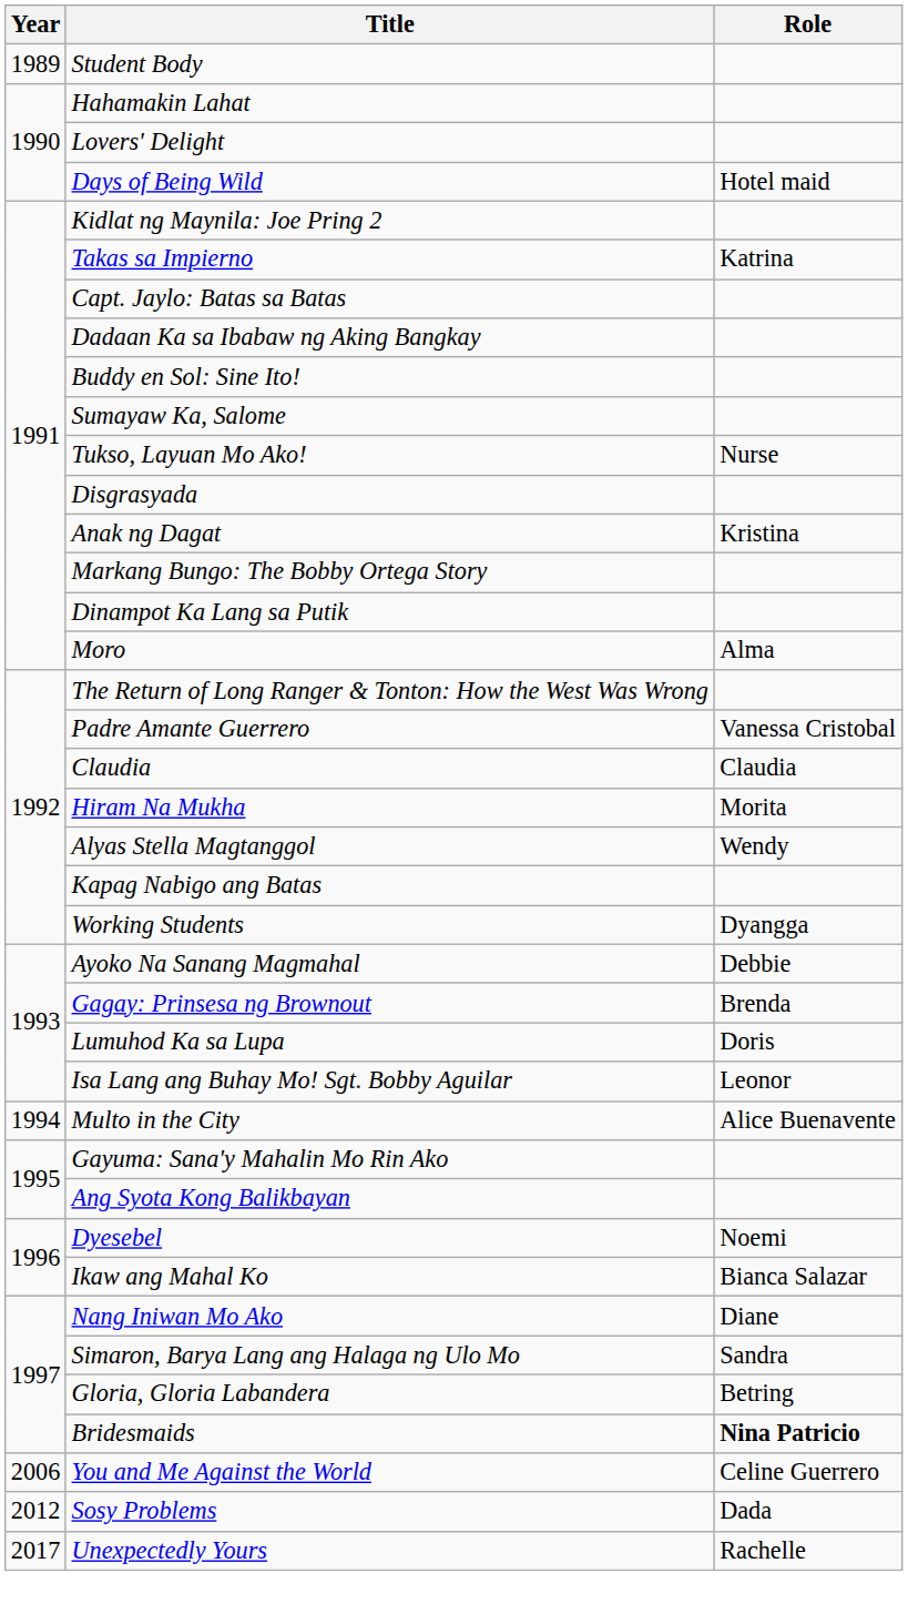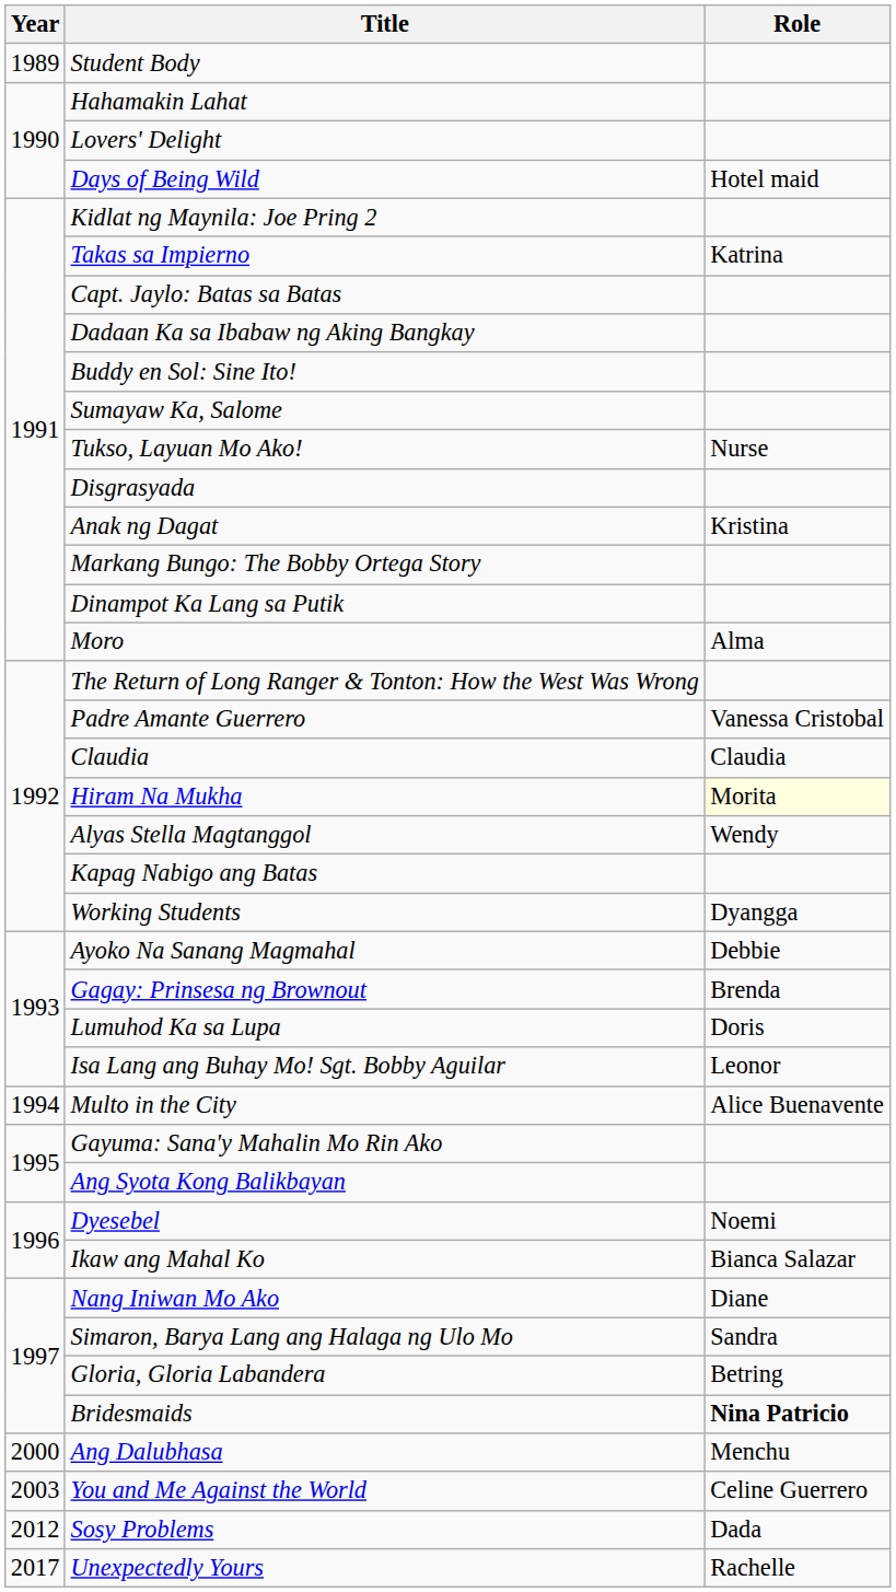Hiram Na Mukha | Role: no background -> lightyellow background
+ row: 2000 | Ang Dalubhasa | Menchu
You and Me Against the World | Year: 2006 -> 2003
